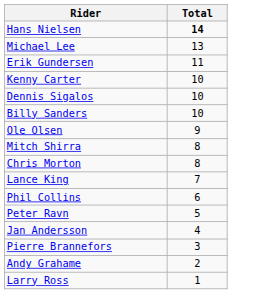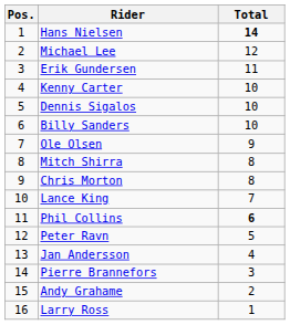+ column: Pos. | 1 | 2 | 3 | 4 | 5 | 6 | 7 | 8 | 9 | 10 | 11 | 12 | 13 | 14 | 15 | 16
Michael Lee | Total: 13 -> 12
Phil Collins | Total: normal -> bold
